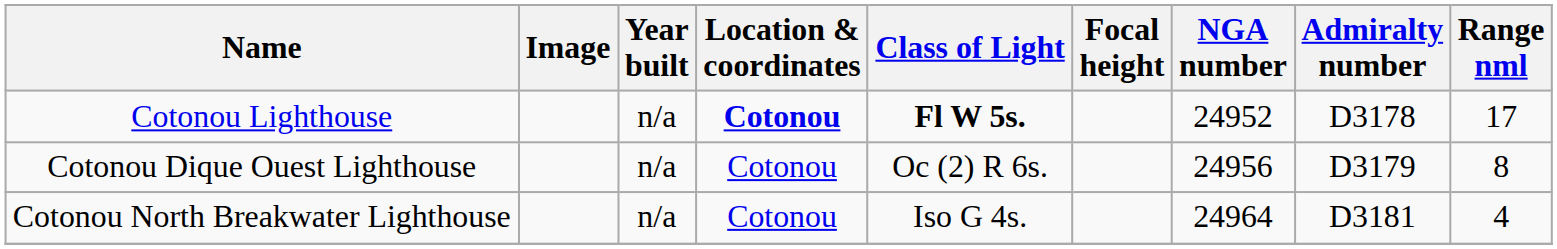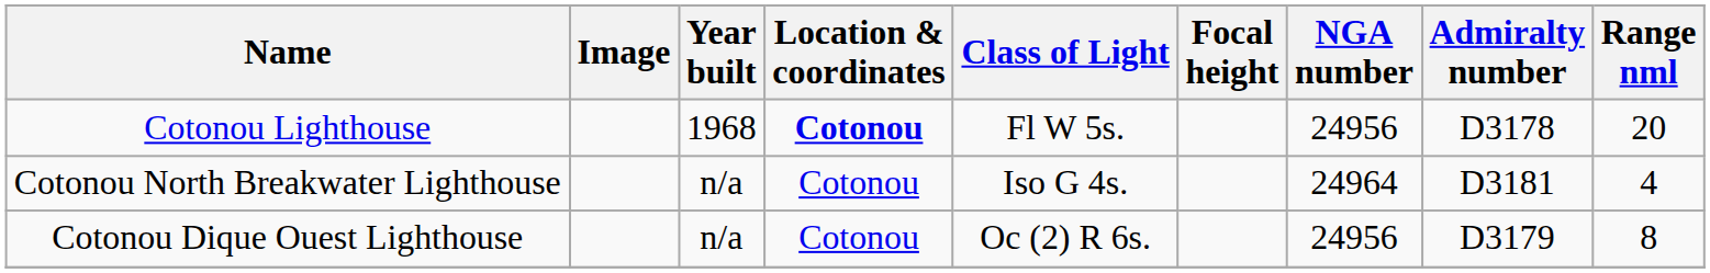Cotonou Lighthouse | Year built: n/a -> 1968
Cotonou Lighthouse | Class of Light: bold -> normal
Cotonou Lighthouse | NGA number: 24952 -> 24956
Cotonou Lighthouse | Range nml: 17 -> 20
rows swapped: Cotonou Dique Ouest Lighthouse <-> Cotonou North Breakwater Lighthouse
